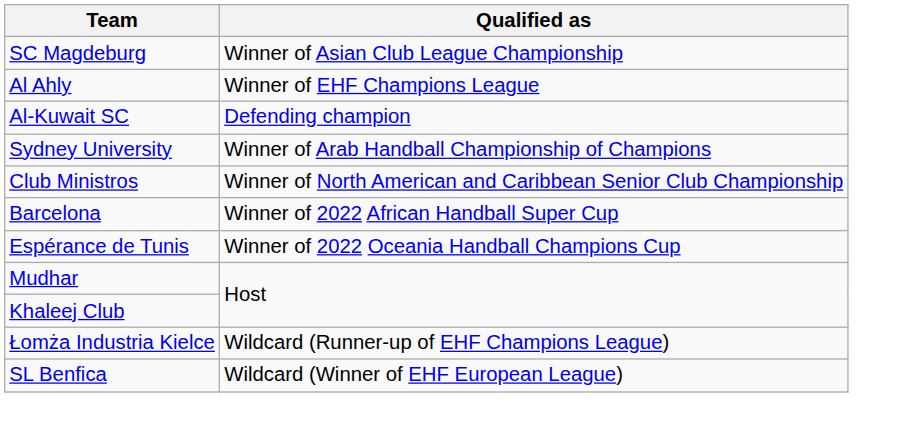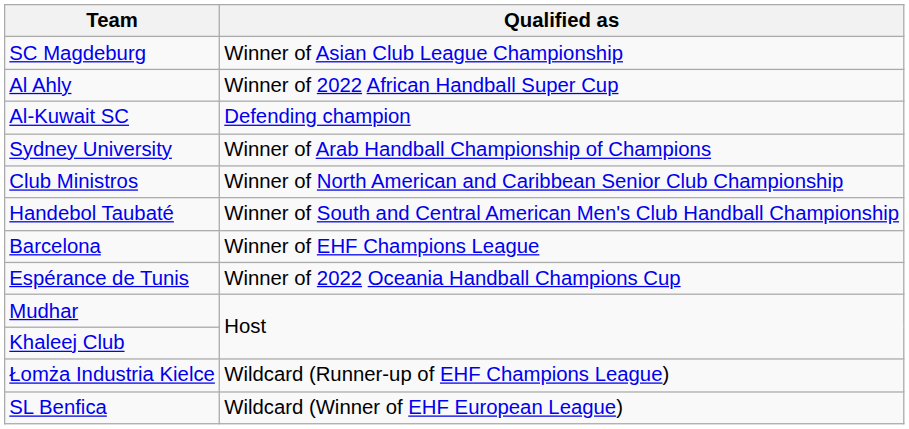Al Ahly | Qualified as: Winner of EHF Champions League -> Winner of 2022 African Handball Super Cup
+ row: Handebol Taubaté | Winner of South and Central American Men's Club Handball Championship
Barcelona | Qualified as: Winner of 2022 African Handball Super Cup -> Winner of EHF Champions League
